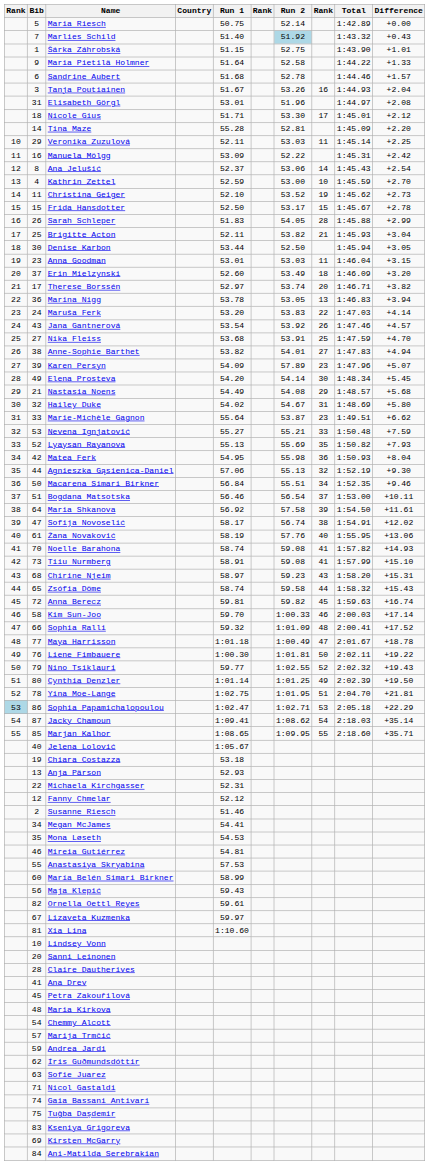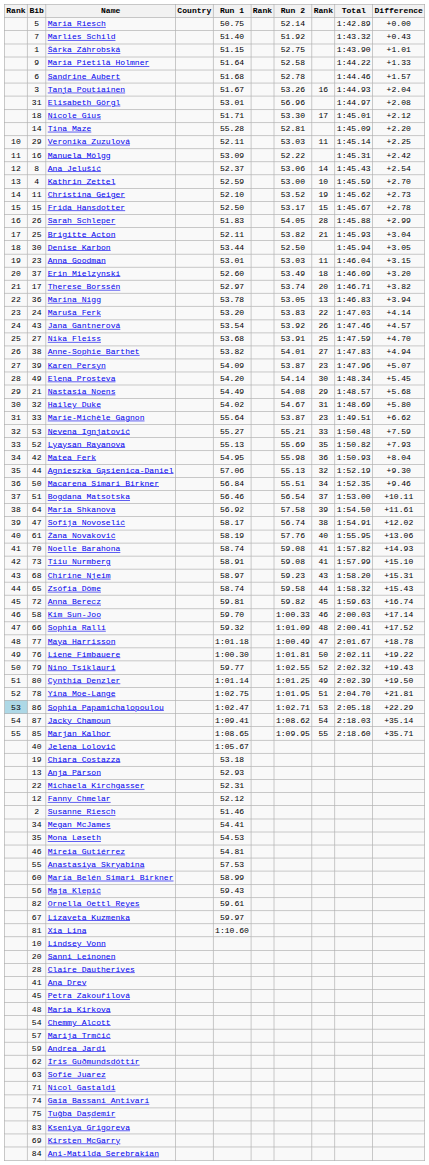Marlies Schild | Run 2: lightblue background -> no background
Elisabeth Görgl | Run 2: 51.96 -> 56.96
Karen Persyn | Run 2: 57.89 -> 53.87
